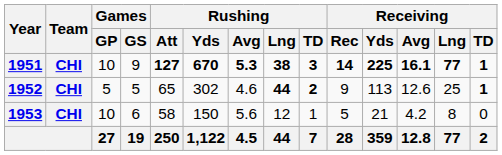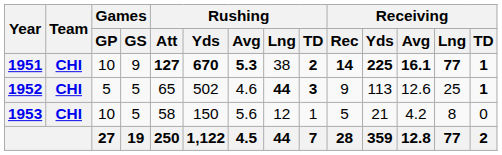1951 | Rushing / Lng: bold -> normal
1951 | Rushing / TD: 3 -> 2
1952 | Rushing / Yds: 302 -> 502
1952 | Rushing / TD: 2 -> 3
1953 | Games / GS: 6 -> 5
